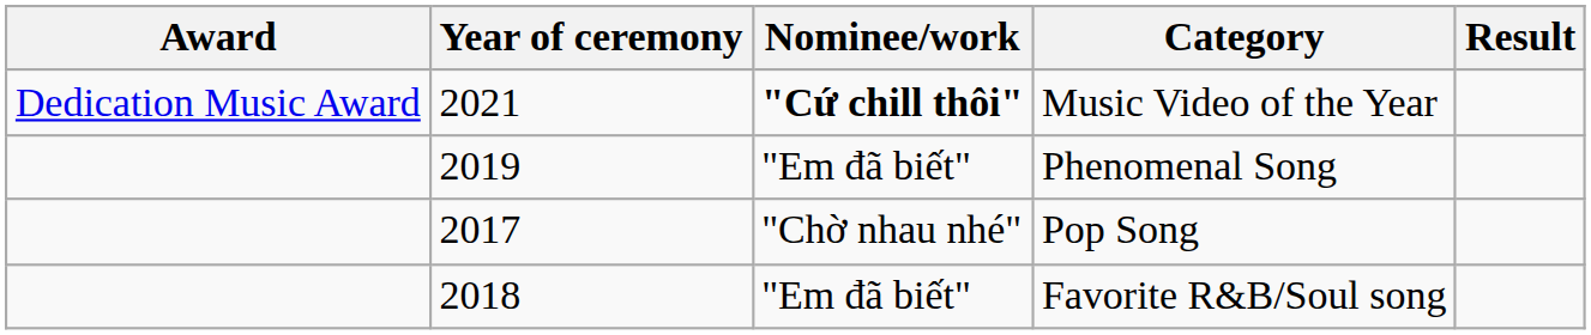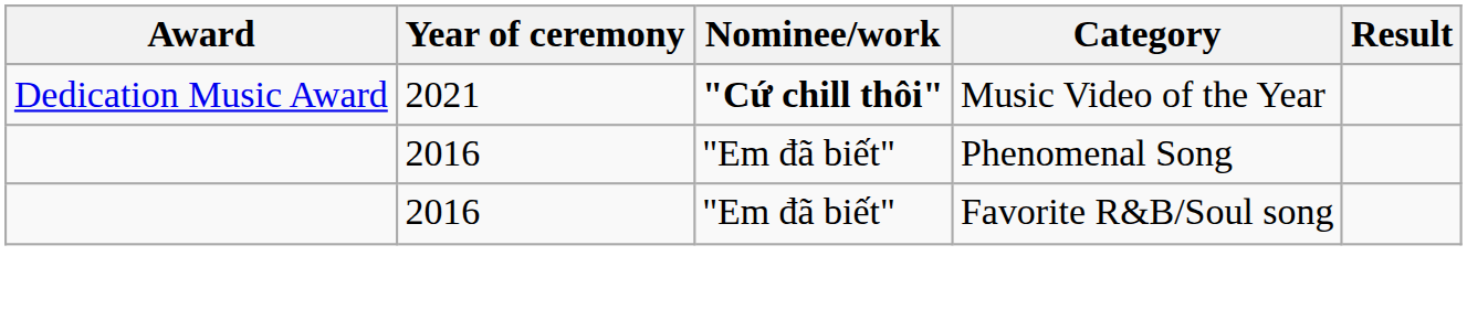Phenomenal Song | Year of ceremony: 2019 -> 2016
- row: 2017 | "Chờ nhau nhé" | Pop Song
Favorite R&B/Soul song | Year of ceremony: 2018 -> 2016
